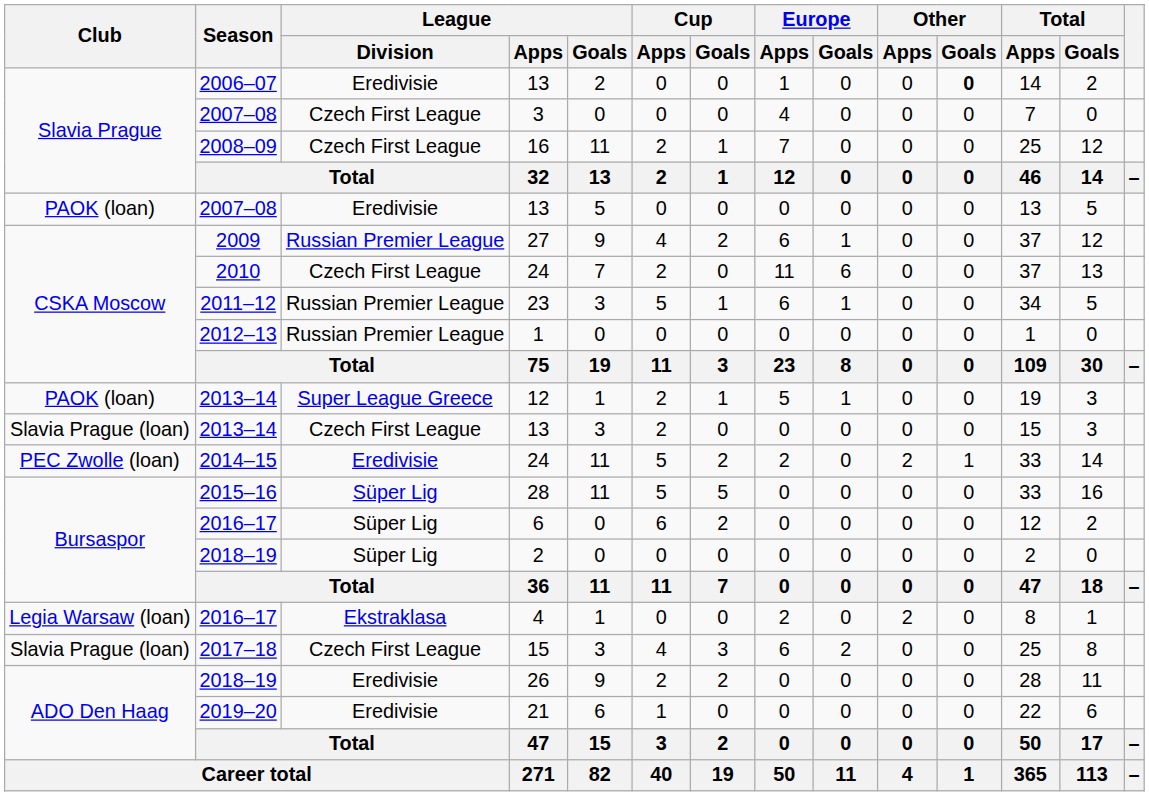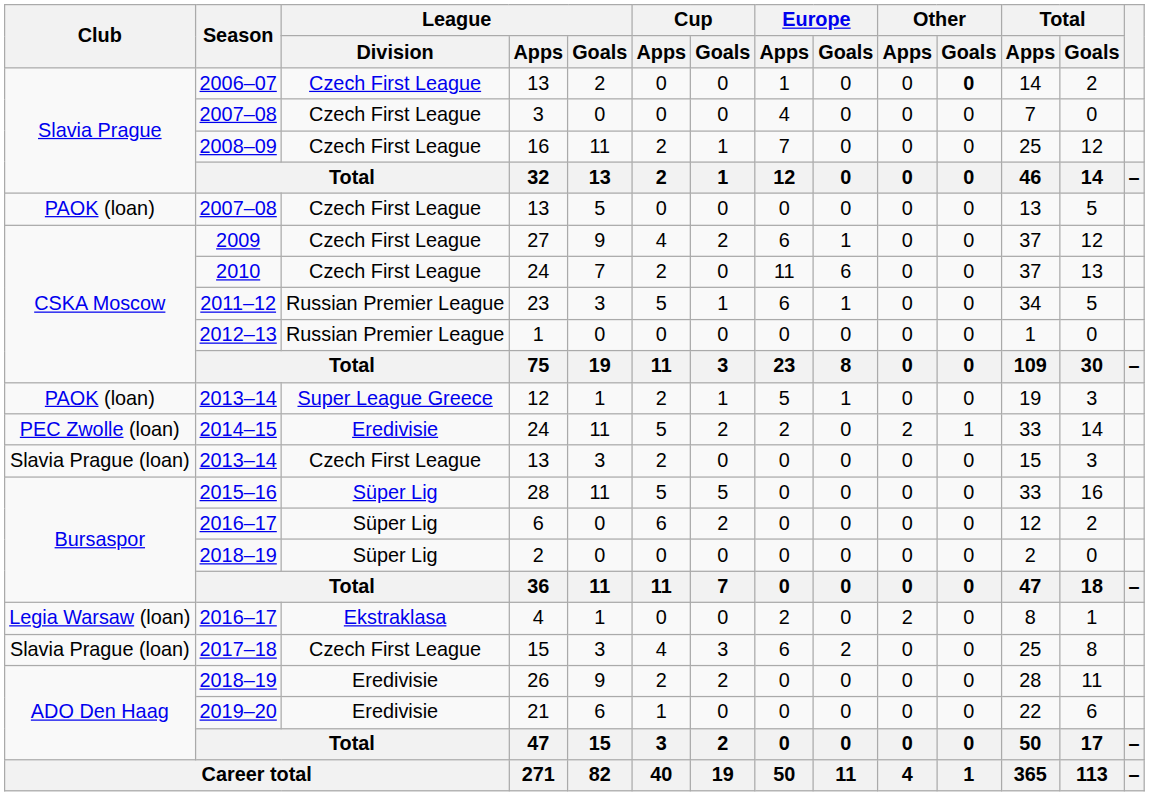2006–07 / 13 | League / Division: Eredivisie -> Czech First League
2007–08 / 13 | League / Division: Eredivisie -> Czech First League
27 | League / Division: Russian Premier League -> Czech First League
rows swapped: 2013–14 / 13 <-> 2014–15 / 24
